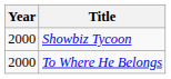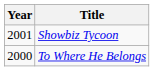Showbiz Tycoon | Year: 2000 -> 2001
